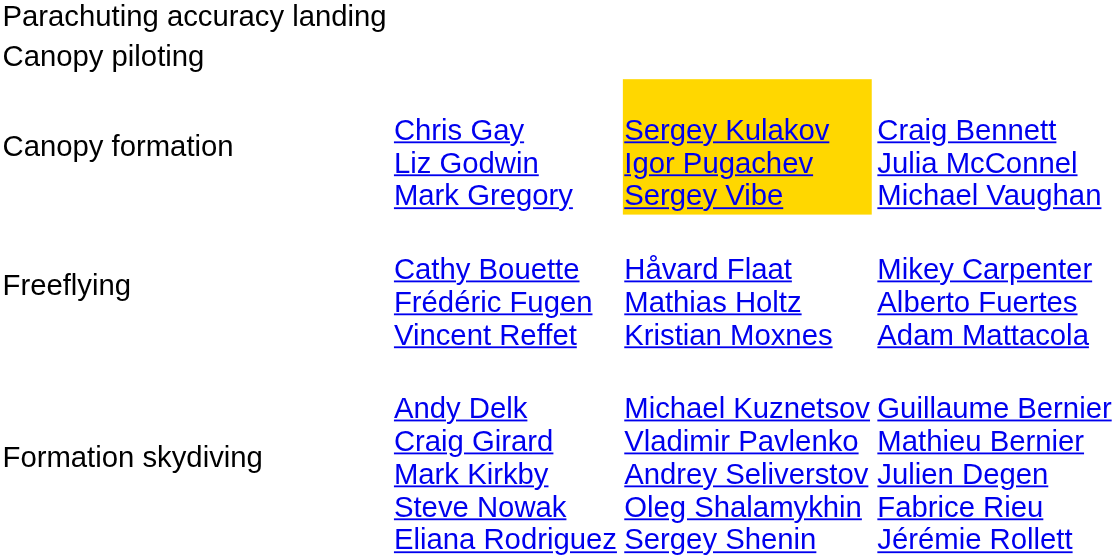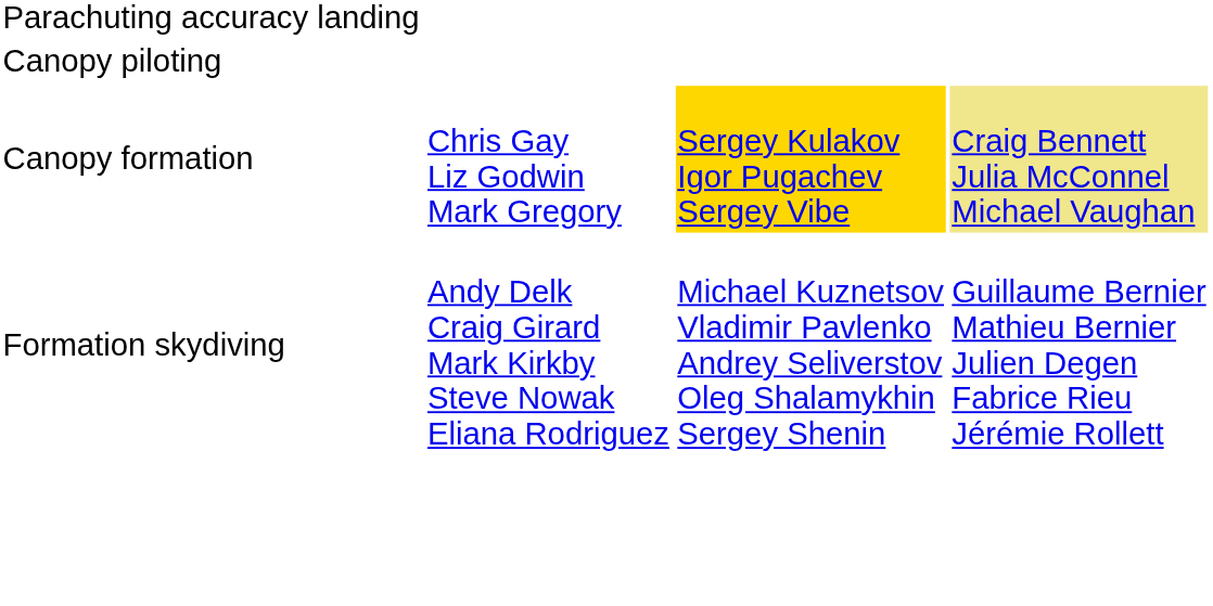Canopy formation | column 4: no background -> khaki background
- row: Freeflying | Cathy Bouette Frédéric Fugen Vincent Reffet | Håvard Flaat Mathias Holtz Kristian Moxnes | Mikey Carpenter Alberto Fuertes Adam Mattacola
